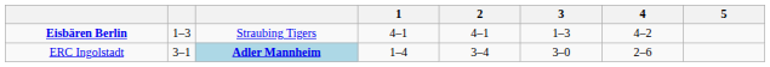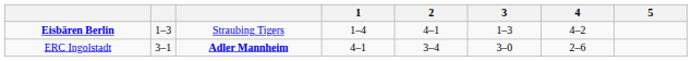Eisbären Berlin | 1: 4–1 -> 1–4
ERC Ingolstadt | column 3: lightblue background -> no background
ERC Ingolstadt | 1: 1–4 -> 4–1
